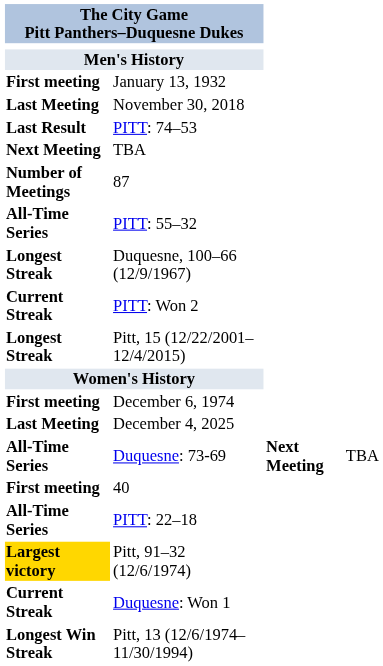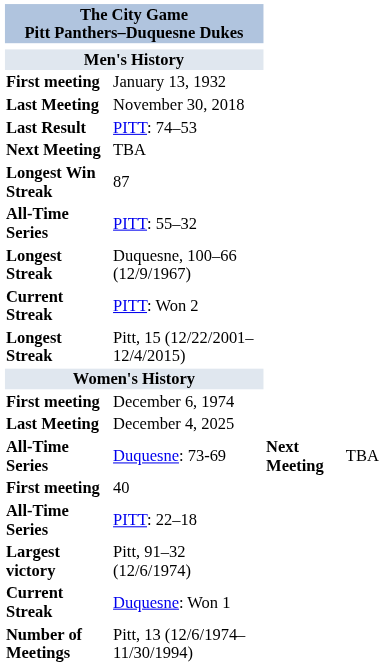87 | column 1: Number of Meetings -> Longest Win Streak
Pitt, 91–32 (12/6/1974) | column 1: gold background -> no background
Pitt, 13 (12/6/1974–11/30/1994) | column 1: Longest Win Streak -> Number of Meetings
